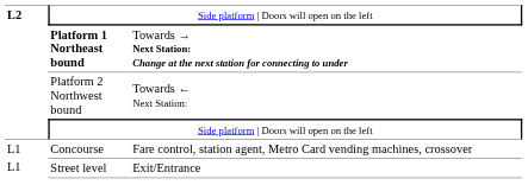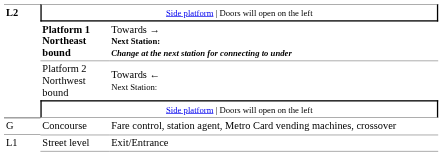Concourse | column 1: L1 -> G
